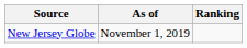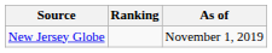columns swapped: Ranking <-> As of
